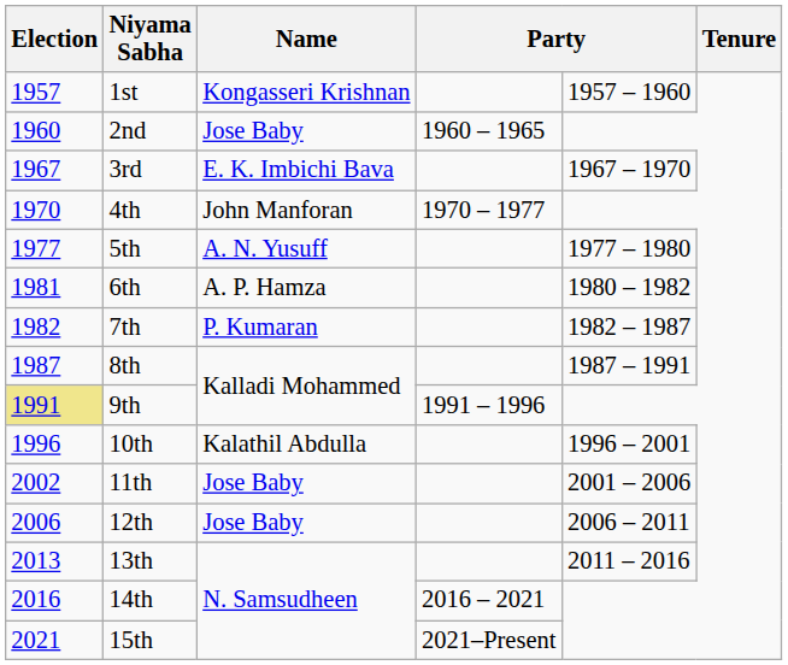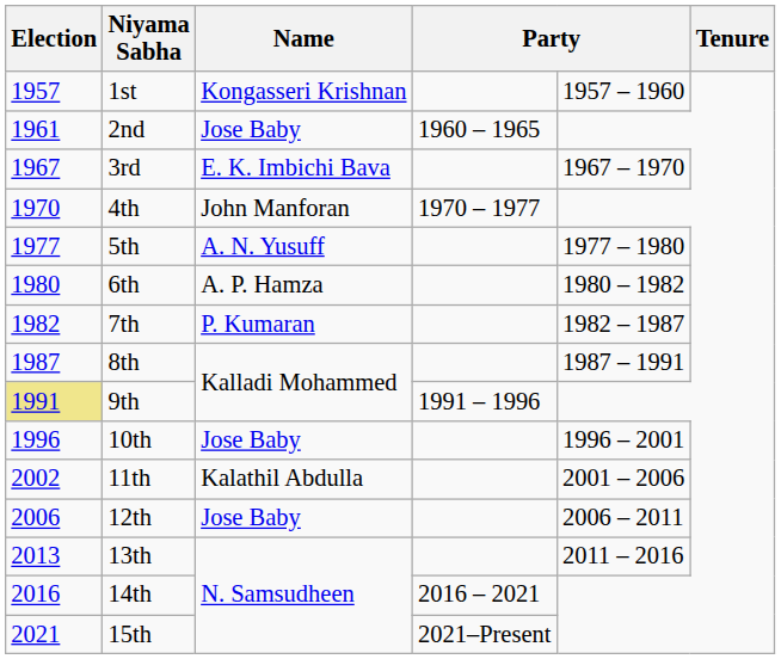2nd | Election: 1960 -> 1961
6th | Election: 1981 -> 1980
10th | Name: Kalathil Abdulla -> Jose Baby
11th | Name: Jose Baby -> Kalathil Abdulla
